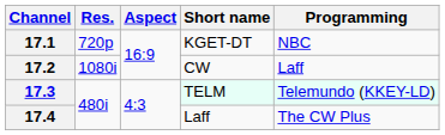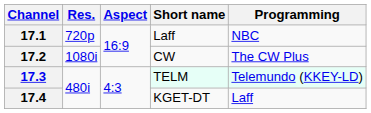17.1 | Short name: KGET-DT -> Laff
17.2 | Programming: Laff -> The CW Plus
17.4 | Short name: Laff -> KGET-DT
17.4 | Programming: The CW Plus -> Laff
